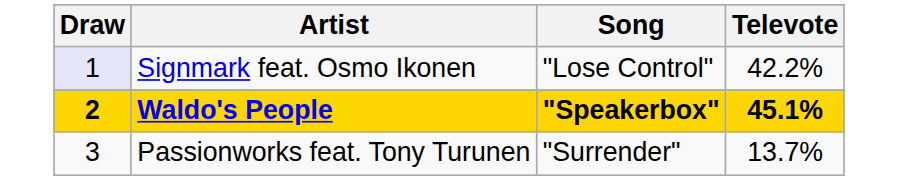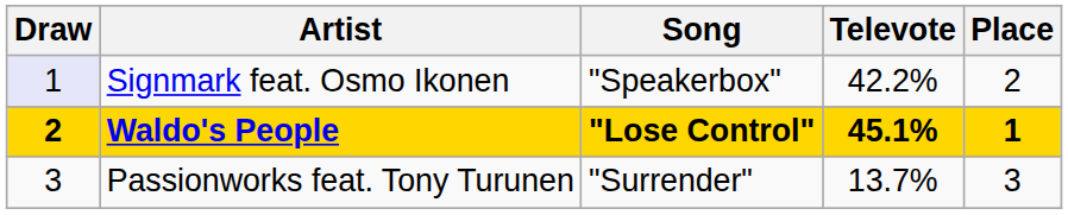+ column: Place | 2 | 1 | 3
Signmark feat. Osmo Ikonen | Song: "Lose Control" -> "Speakerbox"
Waldo's People | Song: "Speakerbox" -> "Lose Control"
